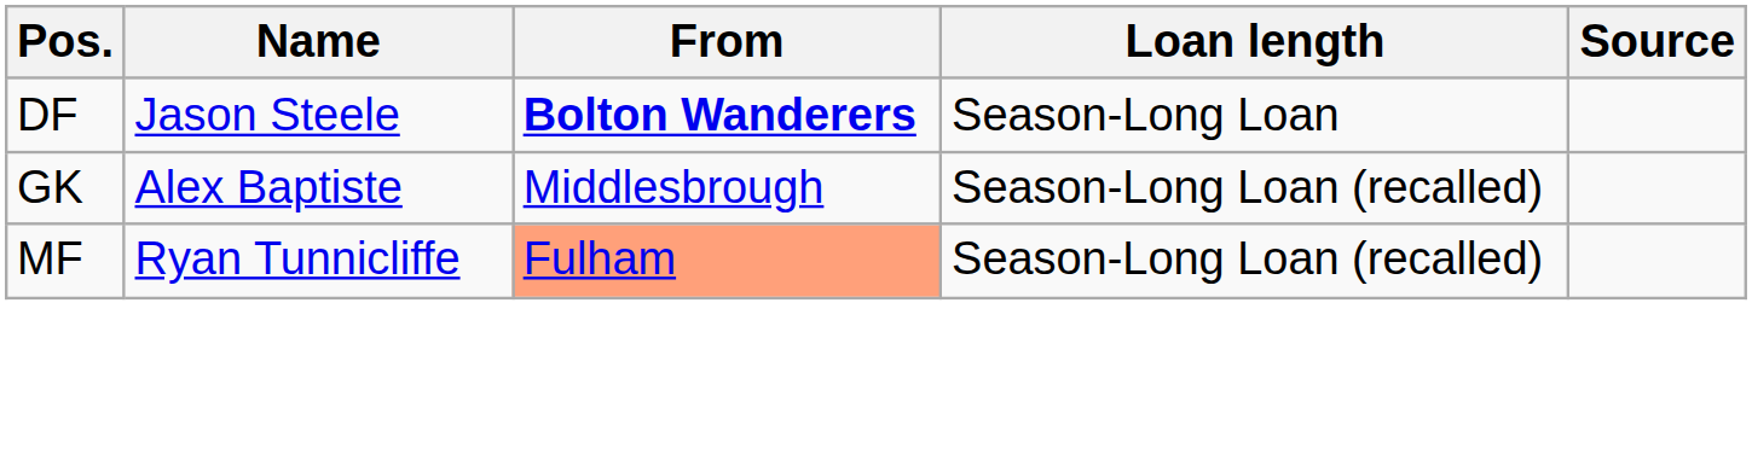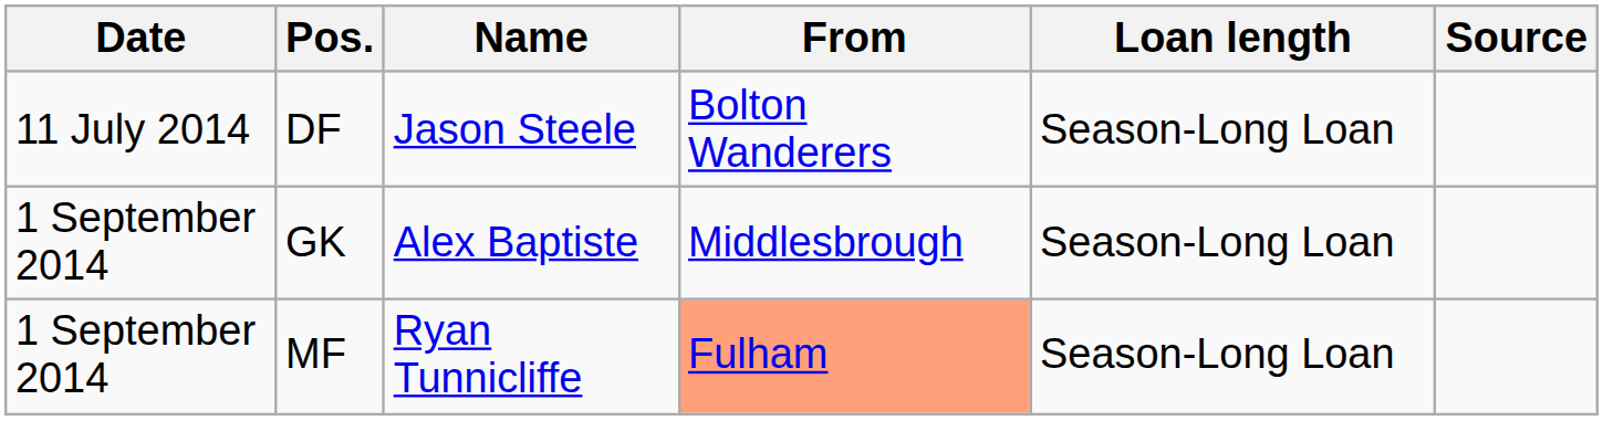+ column: Date | 11 July 2014 | 1 September 2014 | 1 September 2014
DF | From: bold -> normal
GK | Loan length: Season-Long Loan (recalled) -> Season-Long Loan
MF | Loan length: Season-Long Loan (recalled) -> Season-Long Loan
